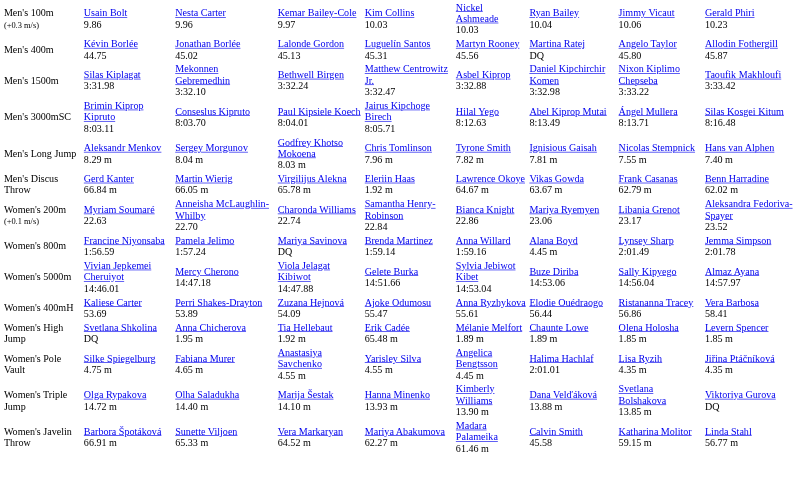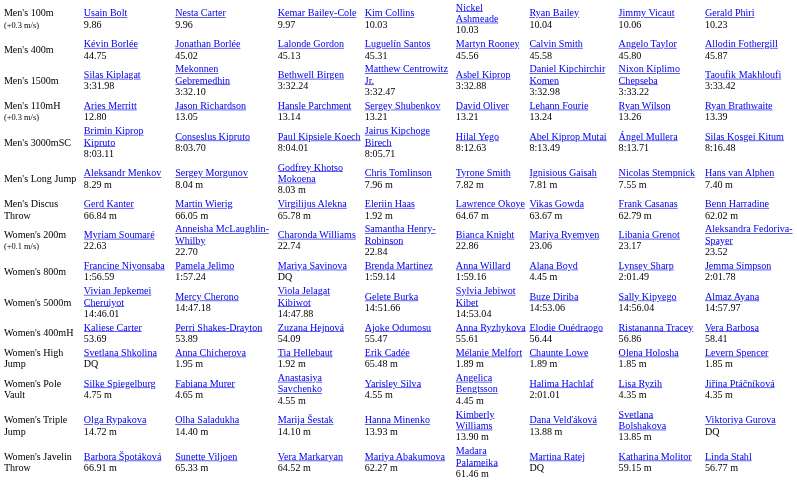Men's 400m | column 7: Martina Ratej DQ -> Calvin Smith 45.58
+ row: Men's 110mH (+0.3 m/s) | Aries Merritt 12.80 | Jason Richardson 13.05 | Hansle Parchment 13.14 | Sergey Shubenkov 13.21 | David Oliver 13.21 | Lehann Fourie 13.24 | Ryan Wilson 13.26 | Ryan Brathwaite 13.39
Women's Javelin Throw | column 7: Calvin Smith 45.58 -> Martina Ratej DQ
